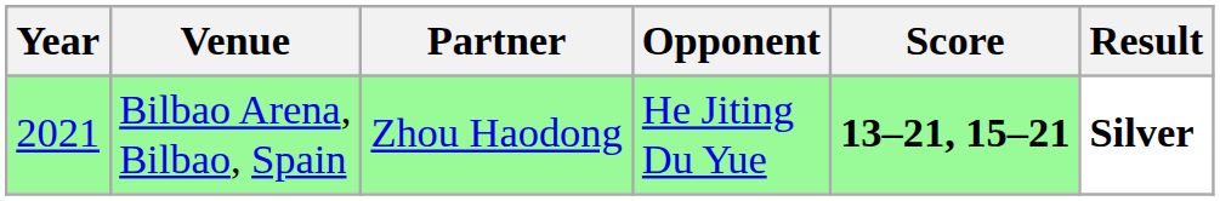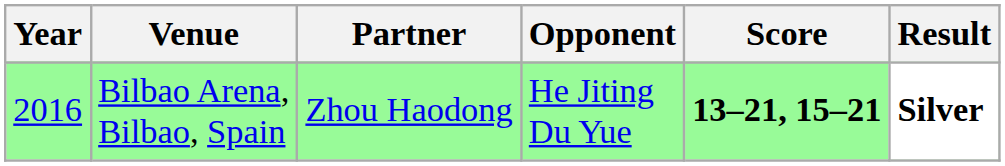Bilbao Arena, Bilbao, Spain | Year: 2021 -> 2016
